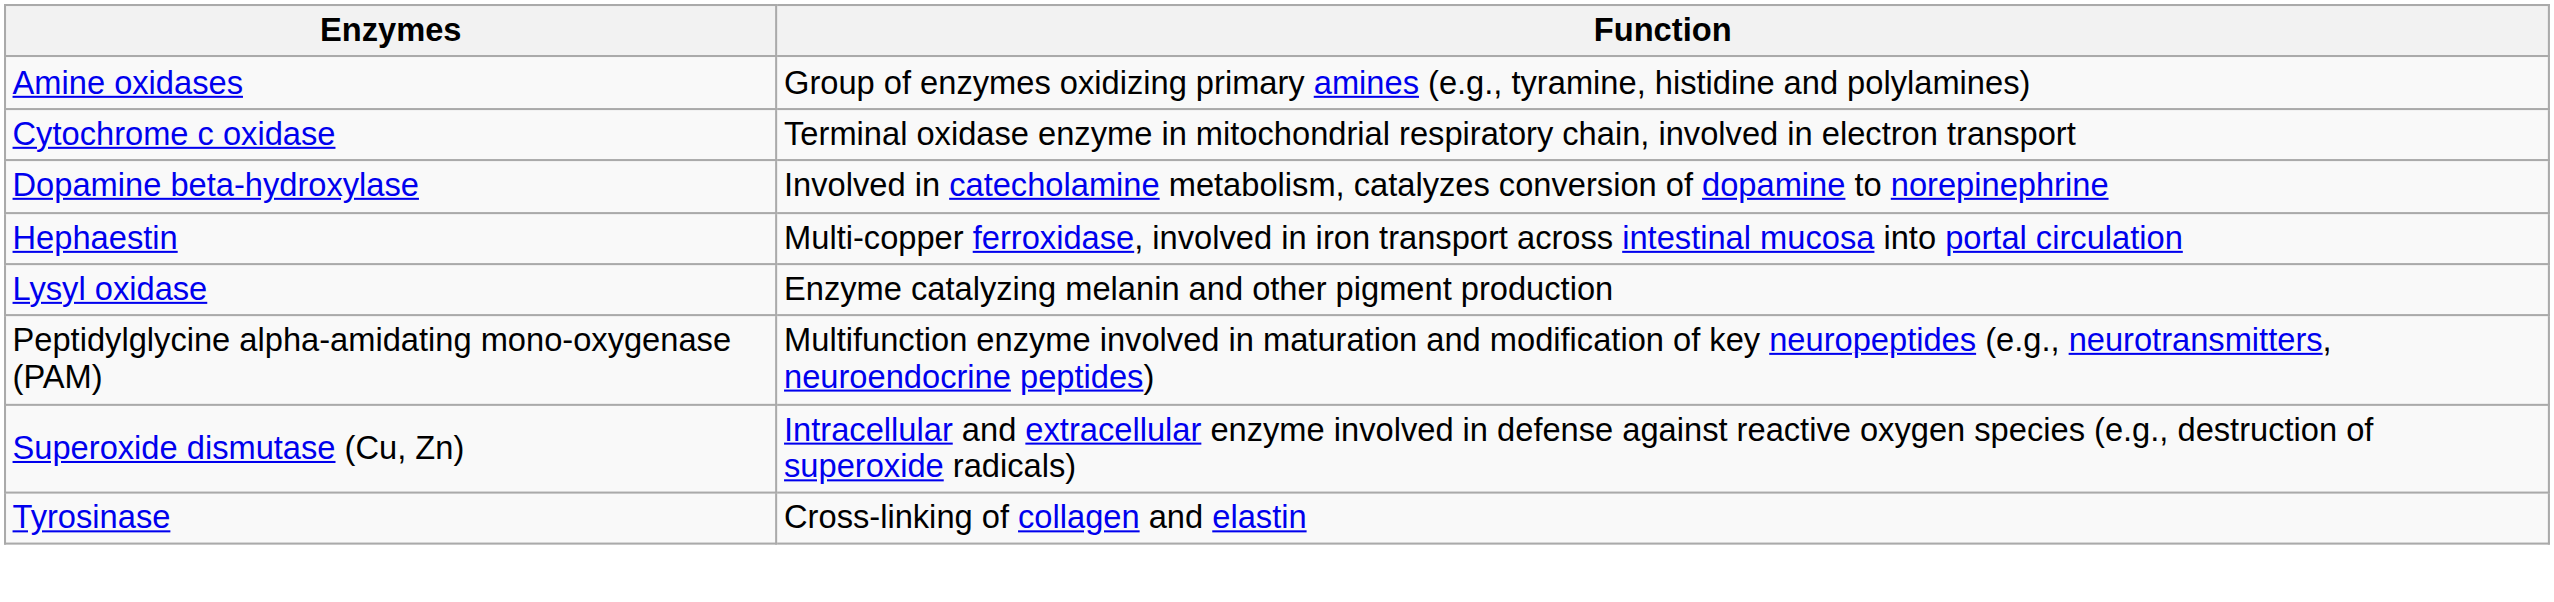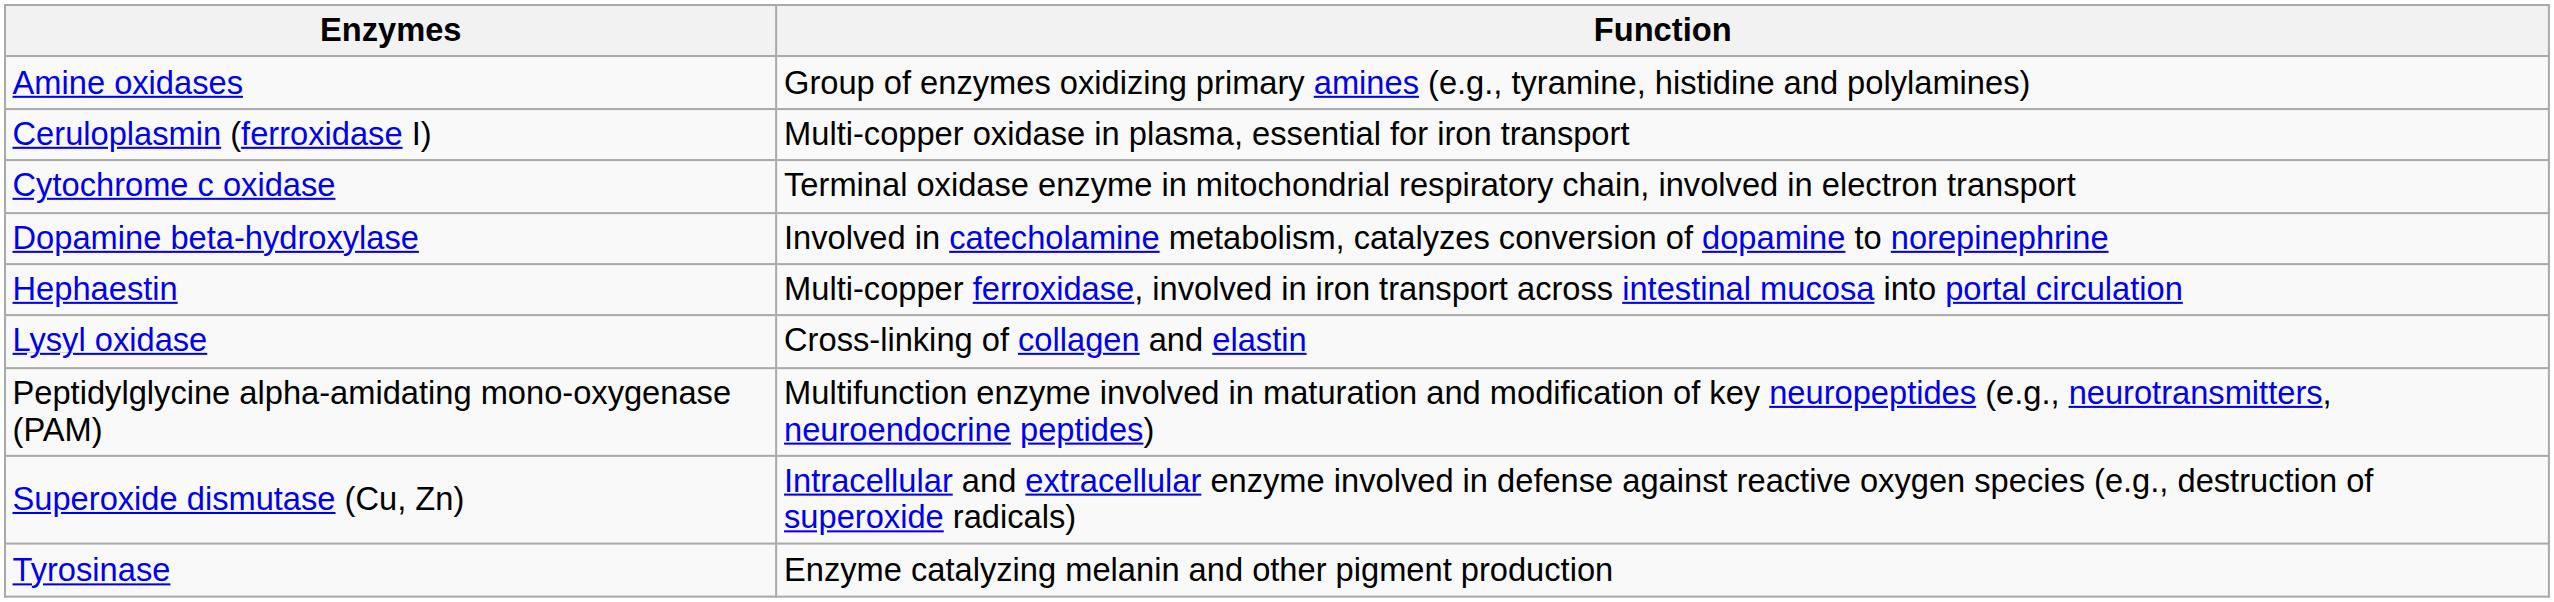+ row: Ceruloplasmin (ferroxidase I) | Multi-copper oxidase in plasma, essential for iron transport
Lysyl oxidase | Function: Enzyme catalyzing melanin and other pigment production -> Cross-linking of collagen and elastin
Tyrosinase | Function: Cross-linking of collagen and elastin -> Enzyme catalyzing melanin and other pigment production
